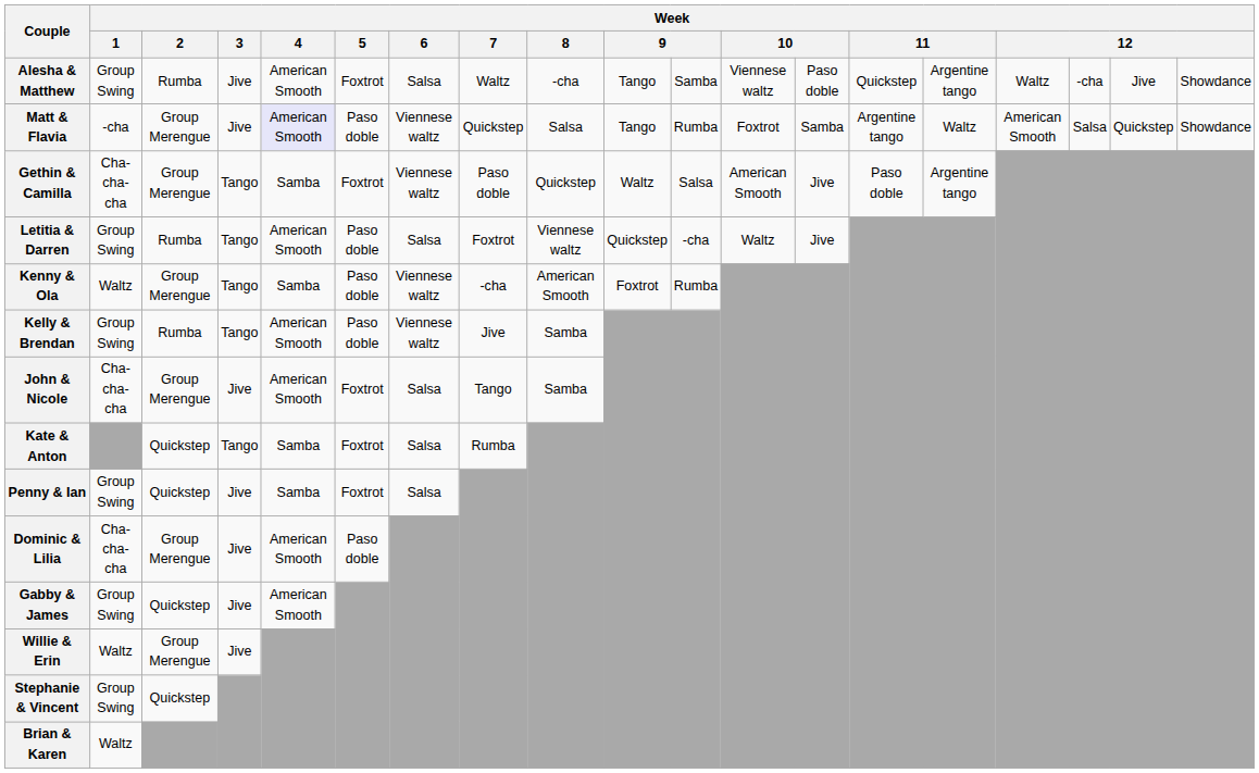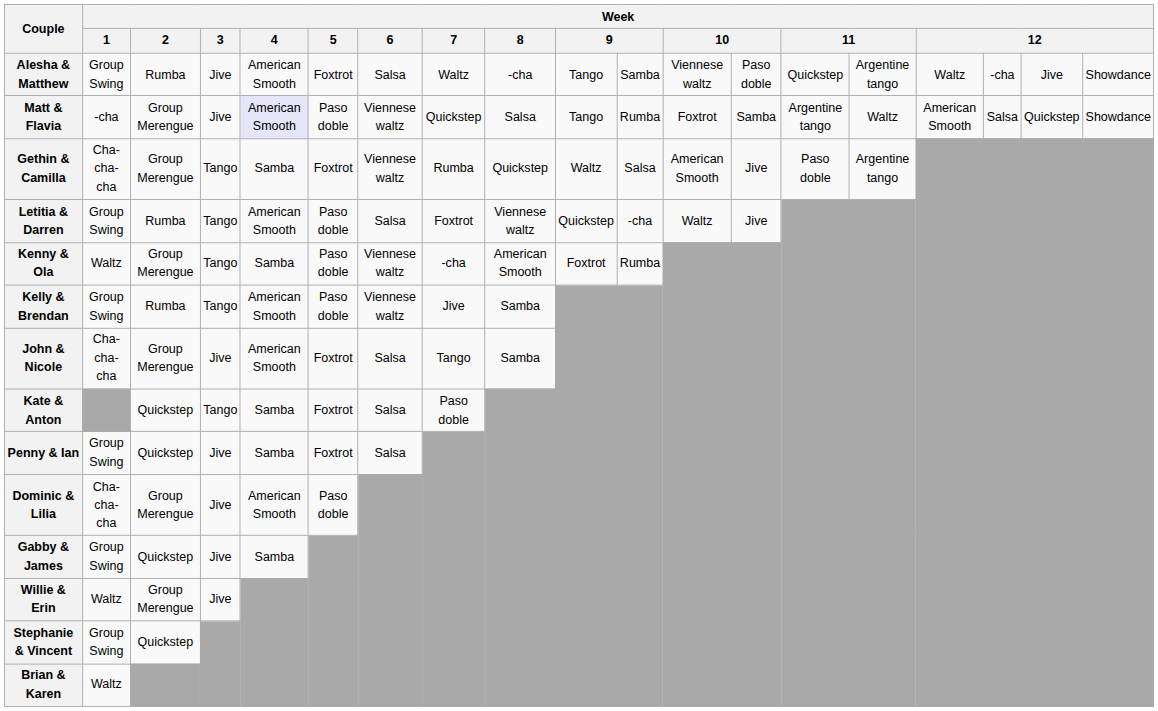Gethin & Camilla | Week / 7: Paso doble -> Rumba
Kate & Anton | Week / 7: Rumba -> Paso doble
Gabby & James | Week / 4: American Smooth -> Samba
